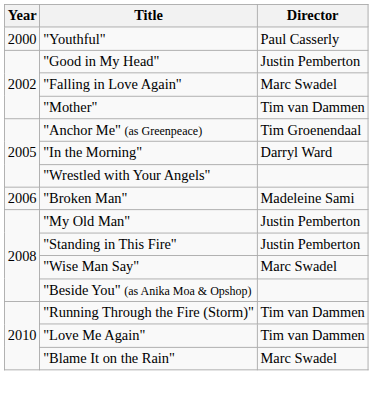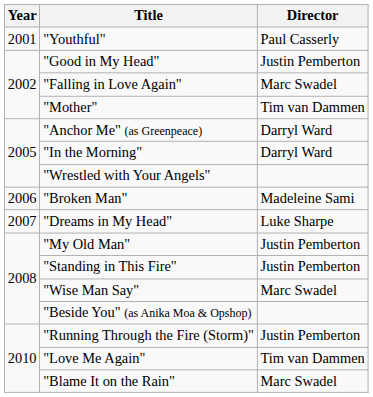"Youthful" | Year: 2000 -> 2001
"Anchor Me" (as Greenpeace) | Director: Tim Groenendaal -> Darryl Ward
+ row: 2007 | "Dreams in My Head" | Luke Sharpe
"Running Through the Fire (Storm)" | Director: Tim van Dammen -> Justin Pemberton
